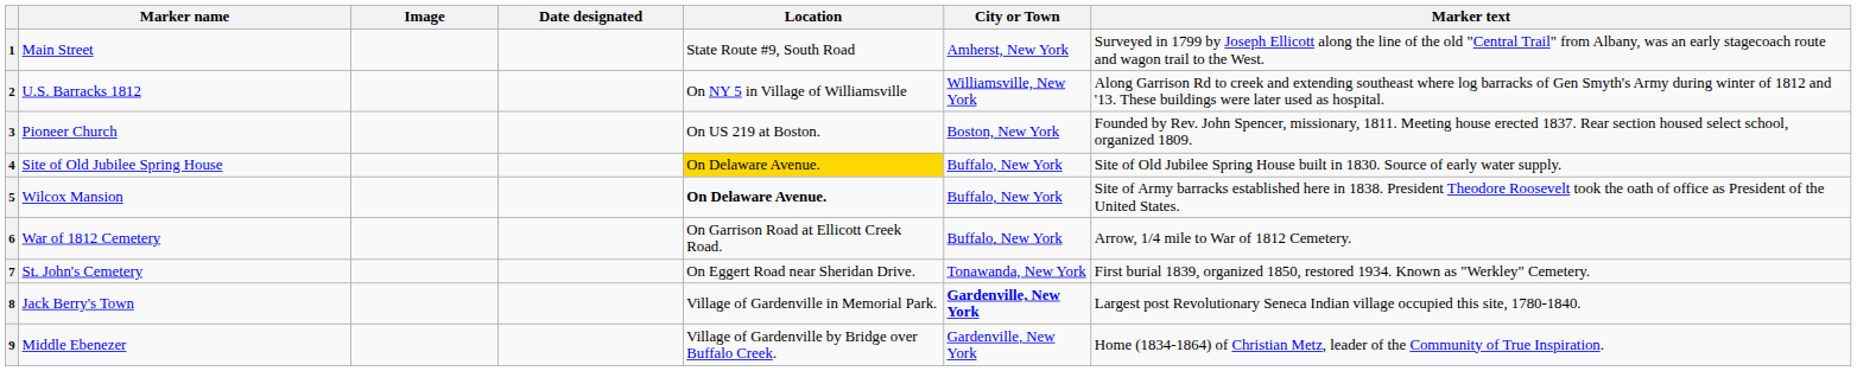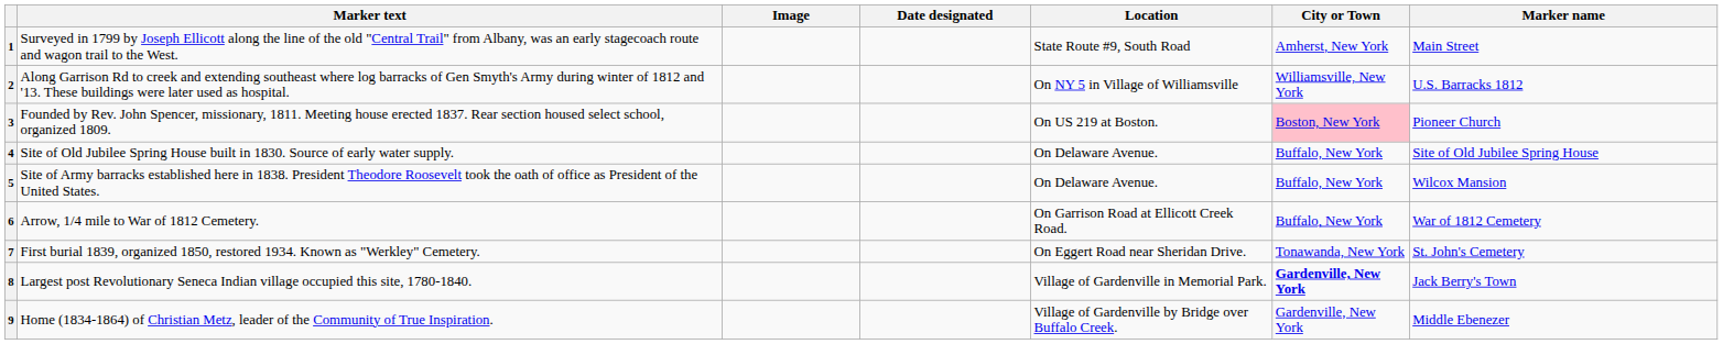columns swapped: Marker name <-> Marker text
3 | City or Town: no background -> pink background
4 | Location: gold background -> no background
5 | Location: bold -> normal
